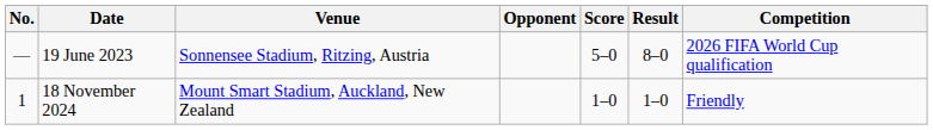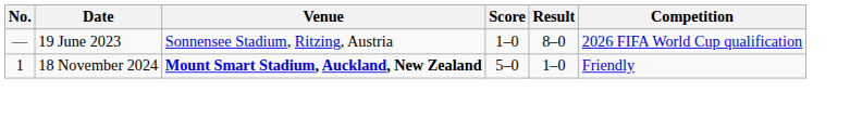- column: Opponent
19 June 2023 | Score: 5–0 -> 1–0
18 November 2024 | Venue: normal -> bold
18 November 2024 | Score: 1–0 -> 5–0
